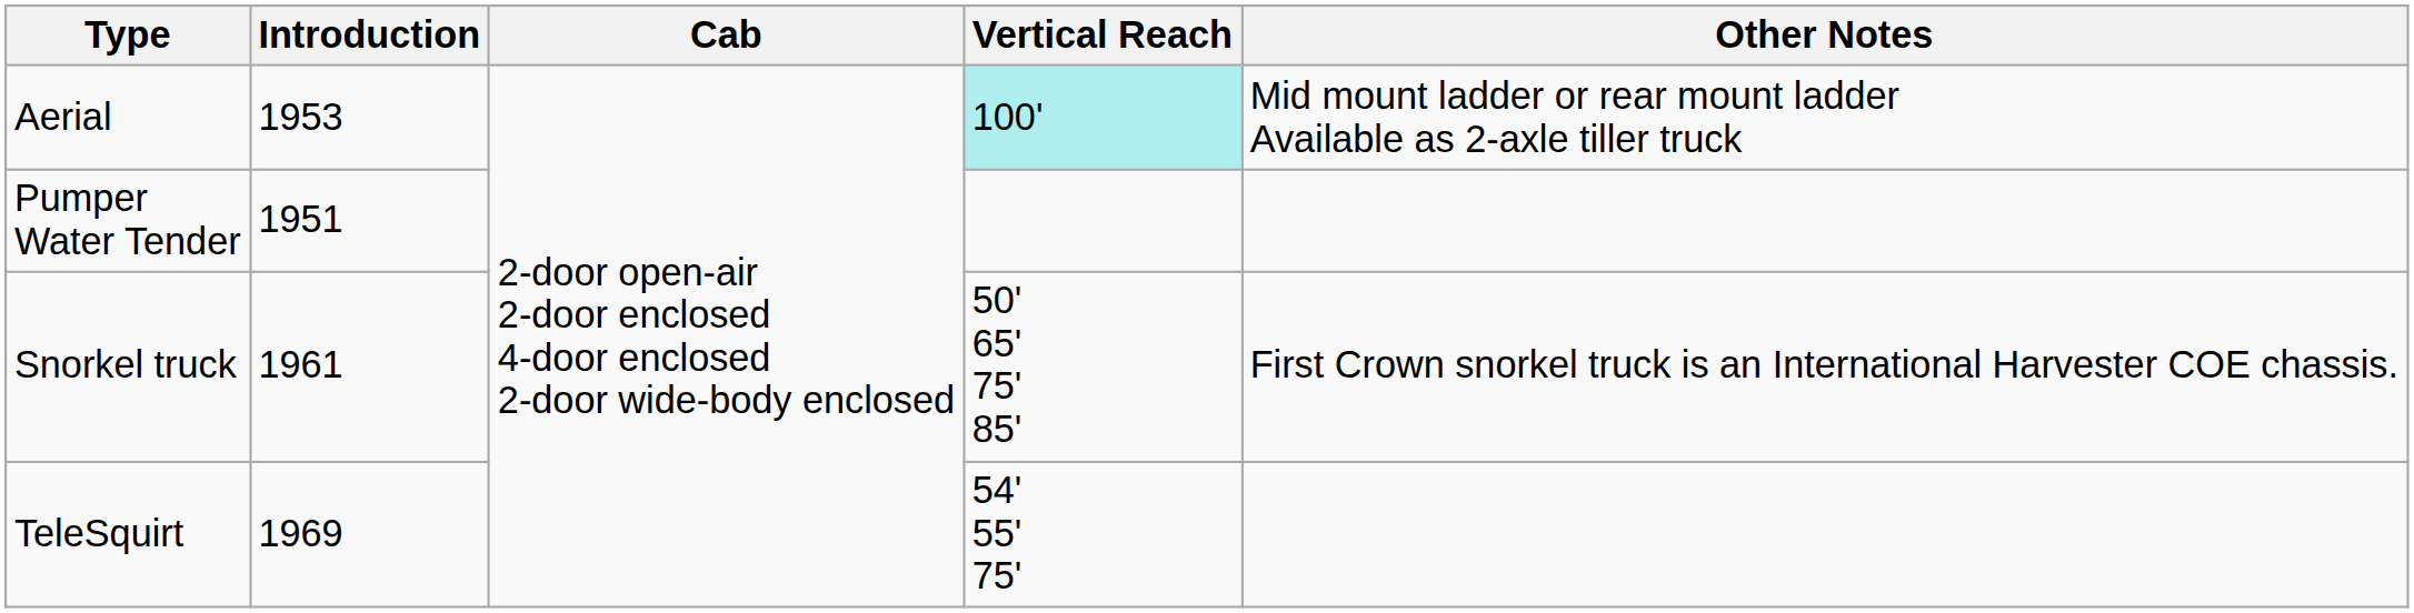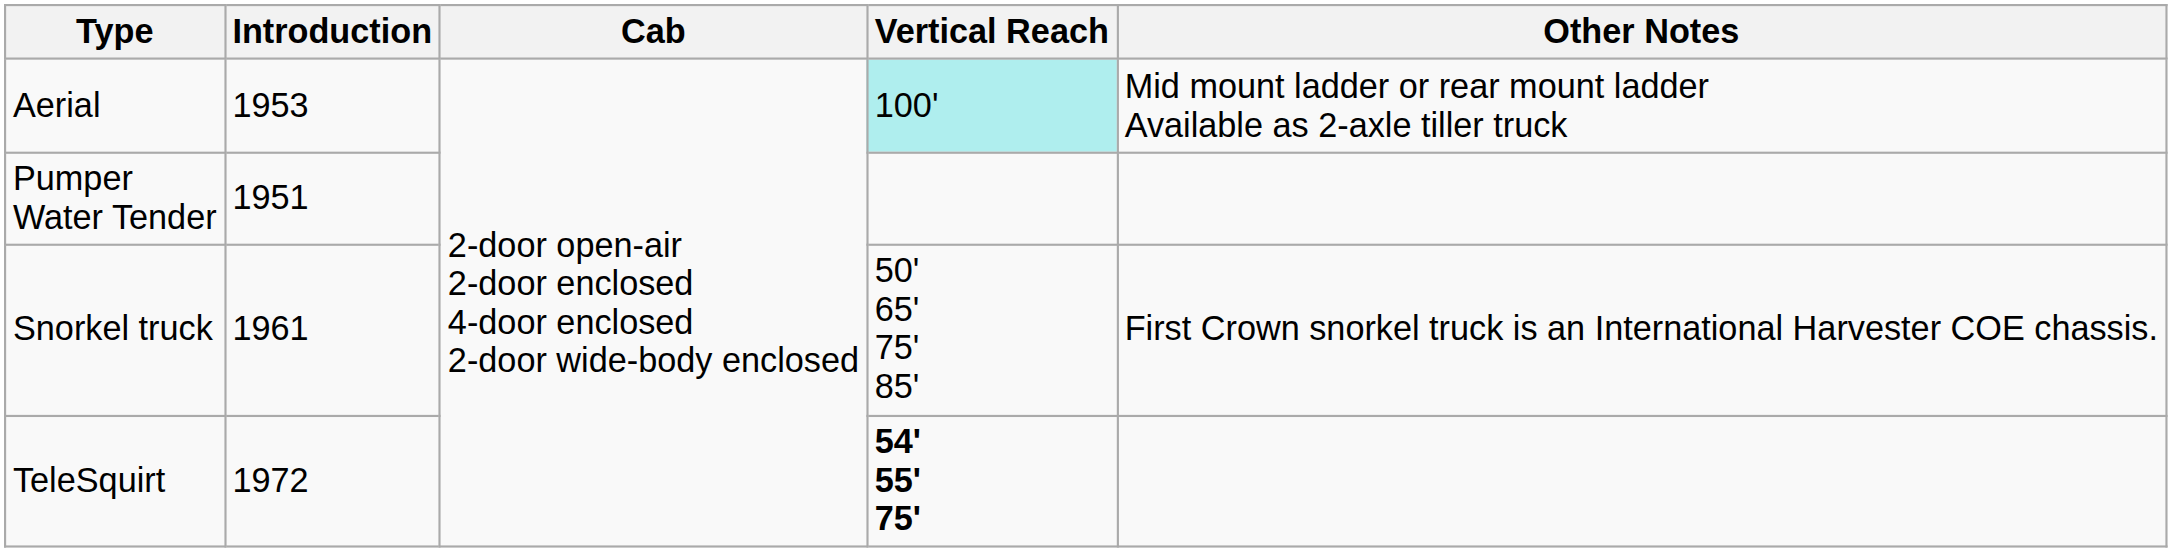TeleSquirt | Introduction: 1969 -> 1972
TeleSquirt | Vertical Reach: normal -> bold
